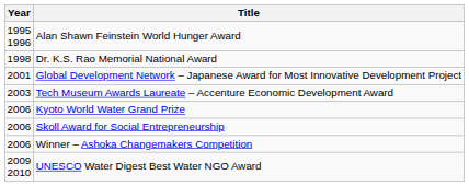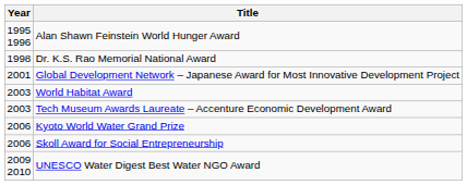+ row: 2003 | World Habitat Award
- row: 2006 | Winner – Ashoka Changemakers Competition
